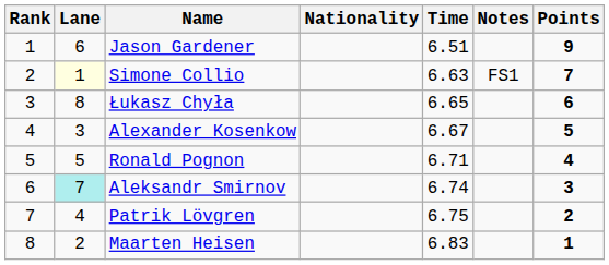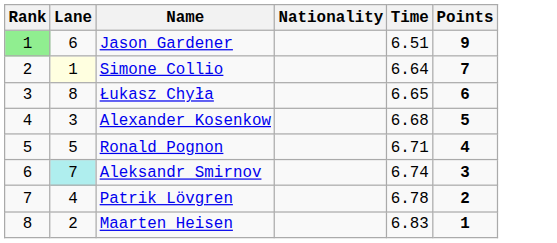- column: Notes | FS1
Jason Gardener | Rank: no background -> lightgreen background
Simone Collio | Time: 6.63 -> 6.64
Alexander Kosenkow | Time: 6.67 -> 6.68
Patrik Lövgren | Time: 6.75 -> 6.78
